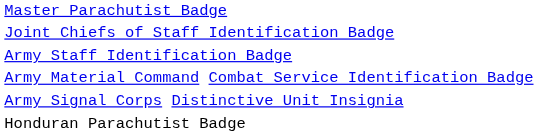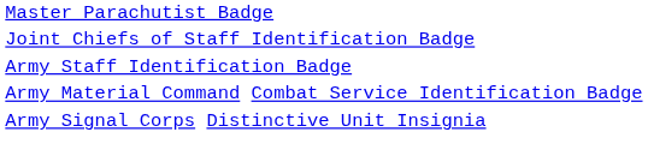- row: Honduran Parachutist Badge
